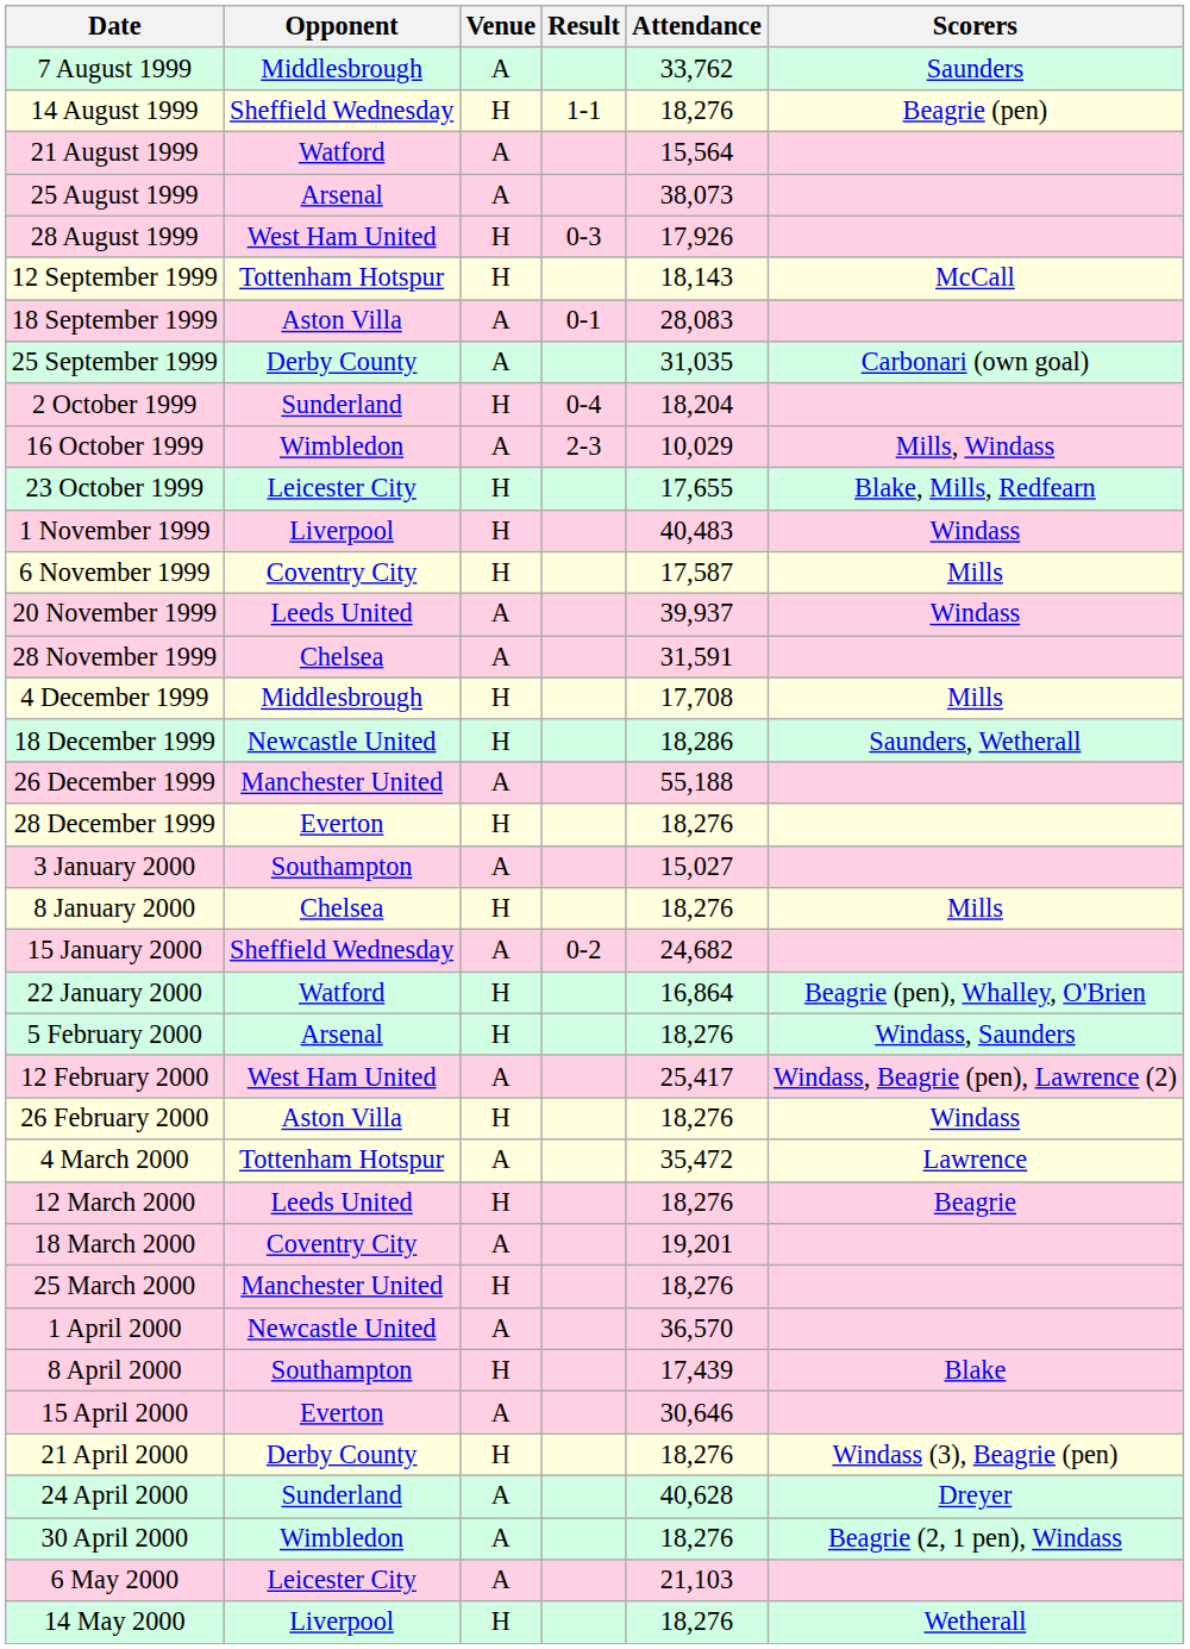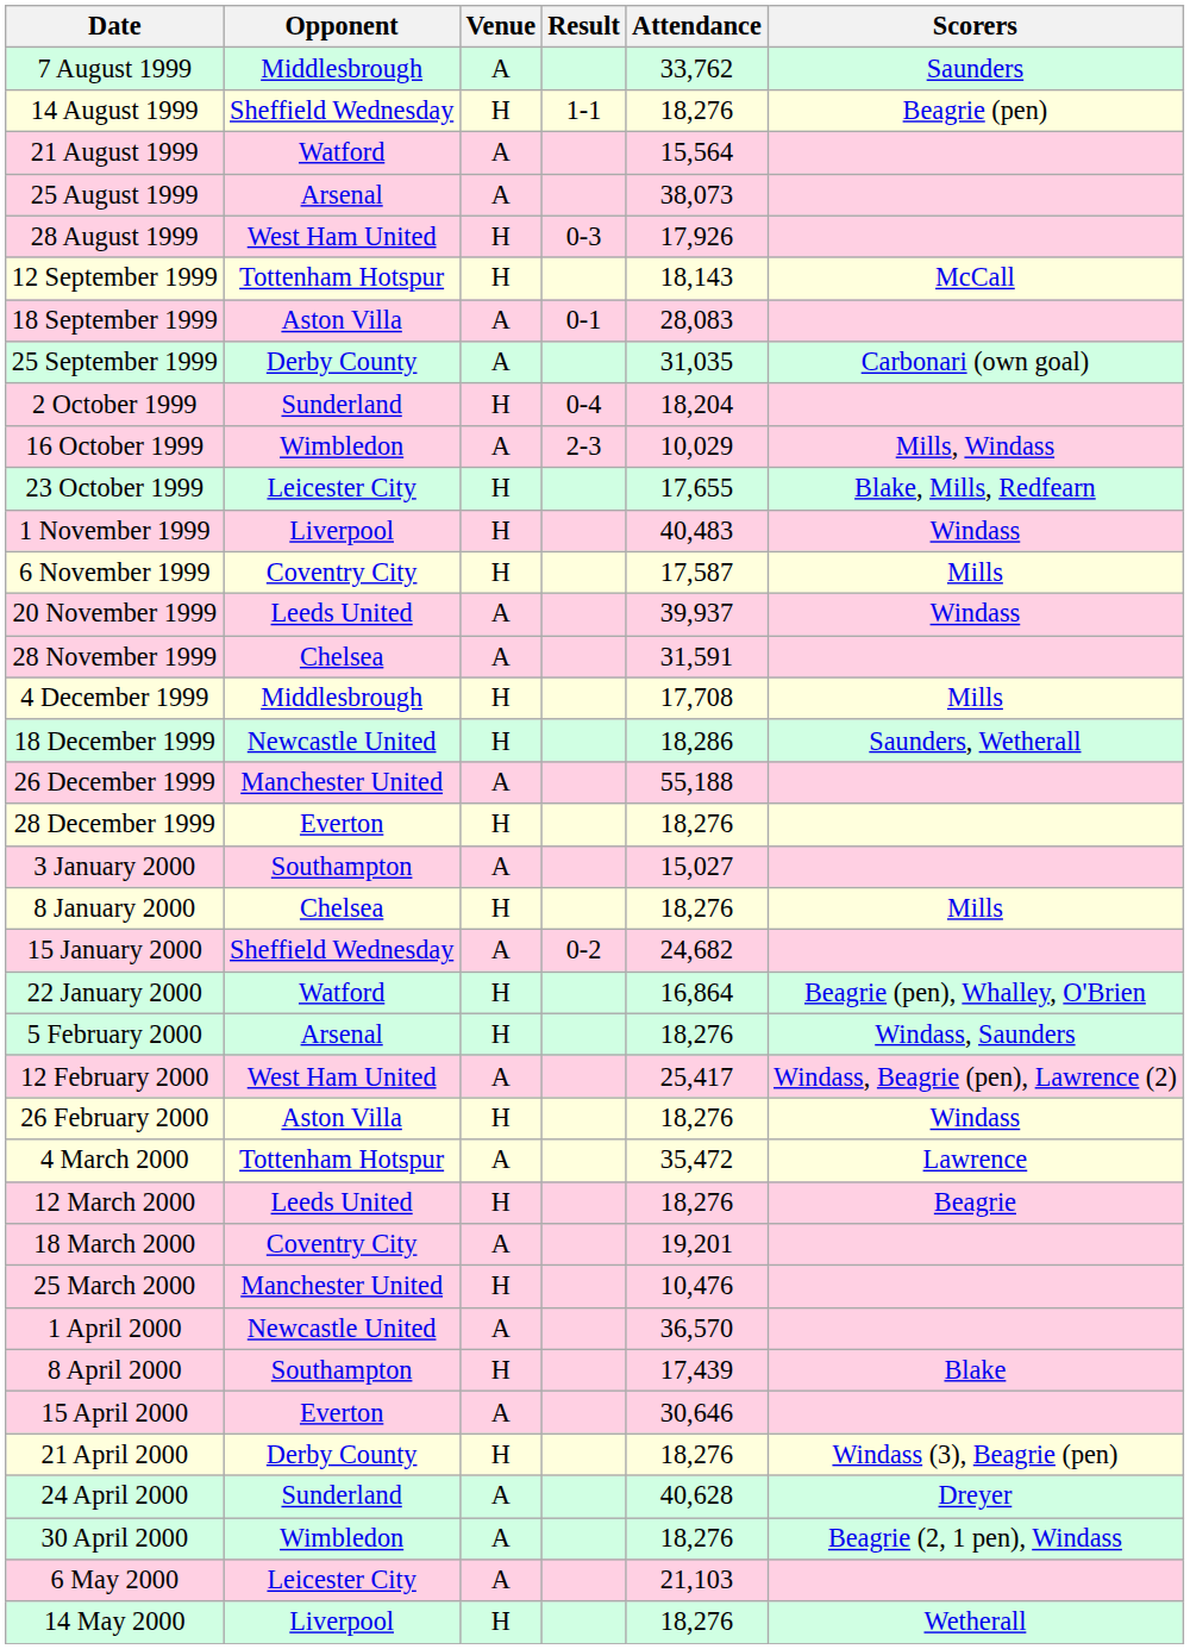25 March 2000 | Attendance: 18,276 -> 10,476
